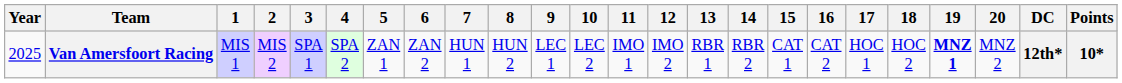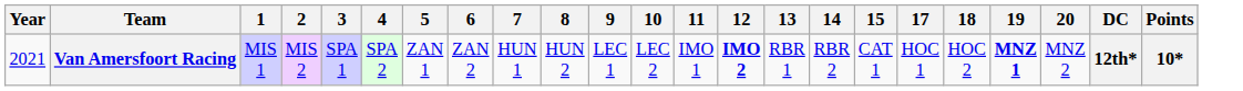- column: 16 | CAT 2
Van Amersfoort Racing | Year: 2025 -> 2021
Van Amersfoort Racing | 12: normal -> bold
